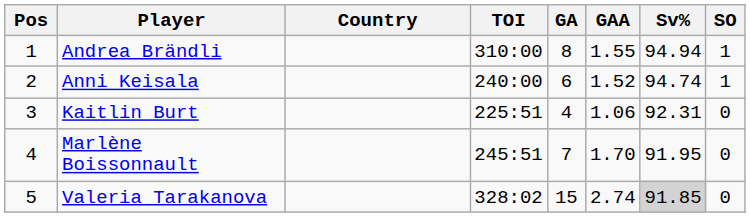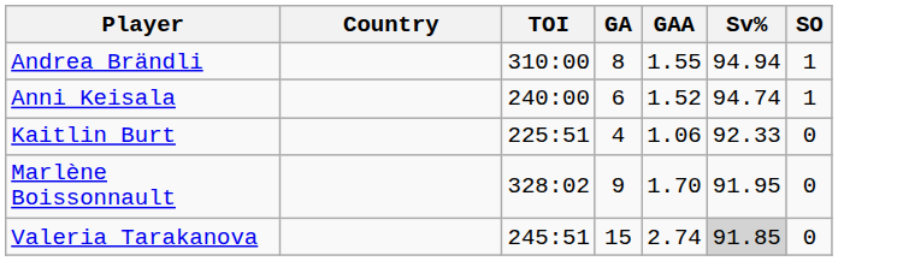- column: Pos | 1 | 2 | 3 | 4 | 5
Kaitlin Burt | Sv%: 92.31 -> 92.33
Marlène Boissonnault | TOI: 245:51 -> 328:02
Marlène Boissonnault | GA: 7 -> 9
Valeria Tarakanova | TOI: 328:02 -> 245:51
